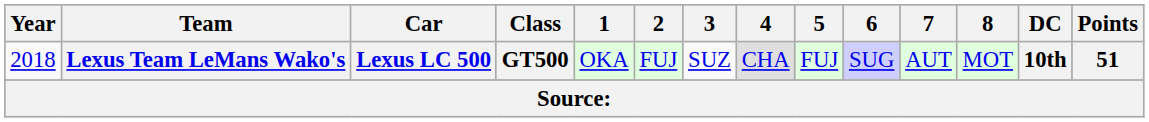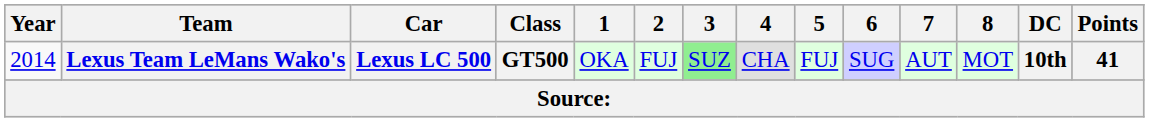Lexus Team LeMans Wako's | Year: 2018 -> 2014
Lexus Team LeMans Wako's | 3: no background -> lightgreen background
Lexus Team LeMans Wako's | Points: 51 -> 41
